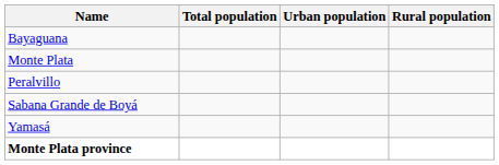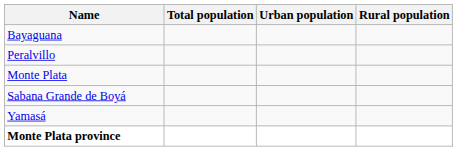rows swapped: Monte Plata <-> Peralvillo
